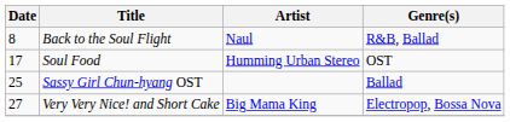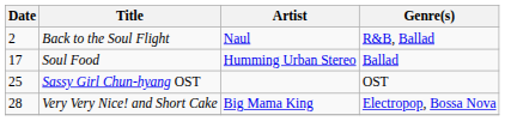Back to the Soul Flight | Date: 8 -> 2
Soul Food | Genre(s): OST -> Ballad
Sassy Girl Chun-hyang OST | Genre(s): Ballad -> OST
Very Very Nice! and Short Cake | Date: 27 -> 28
